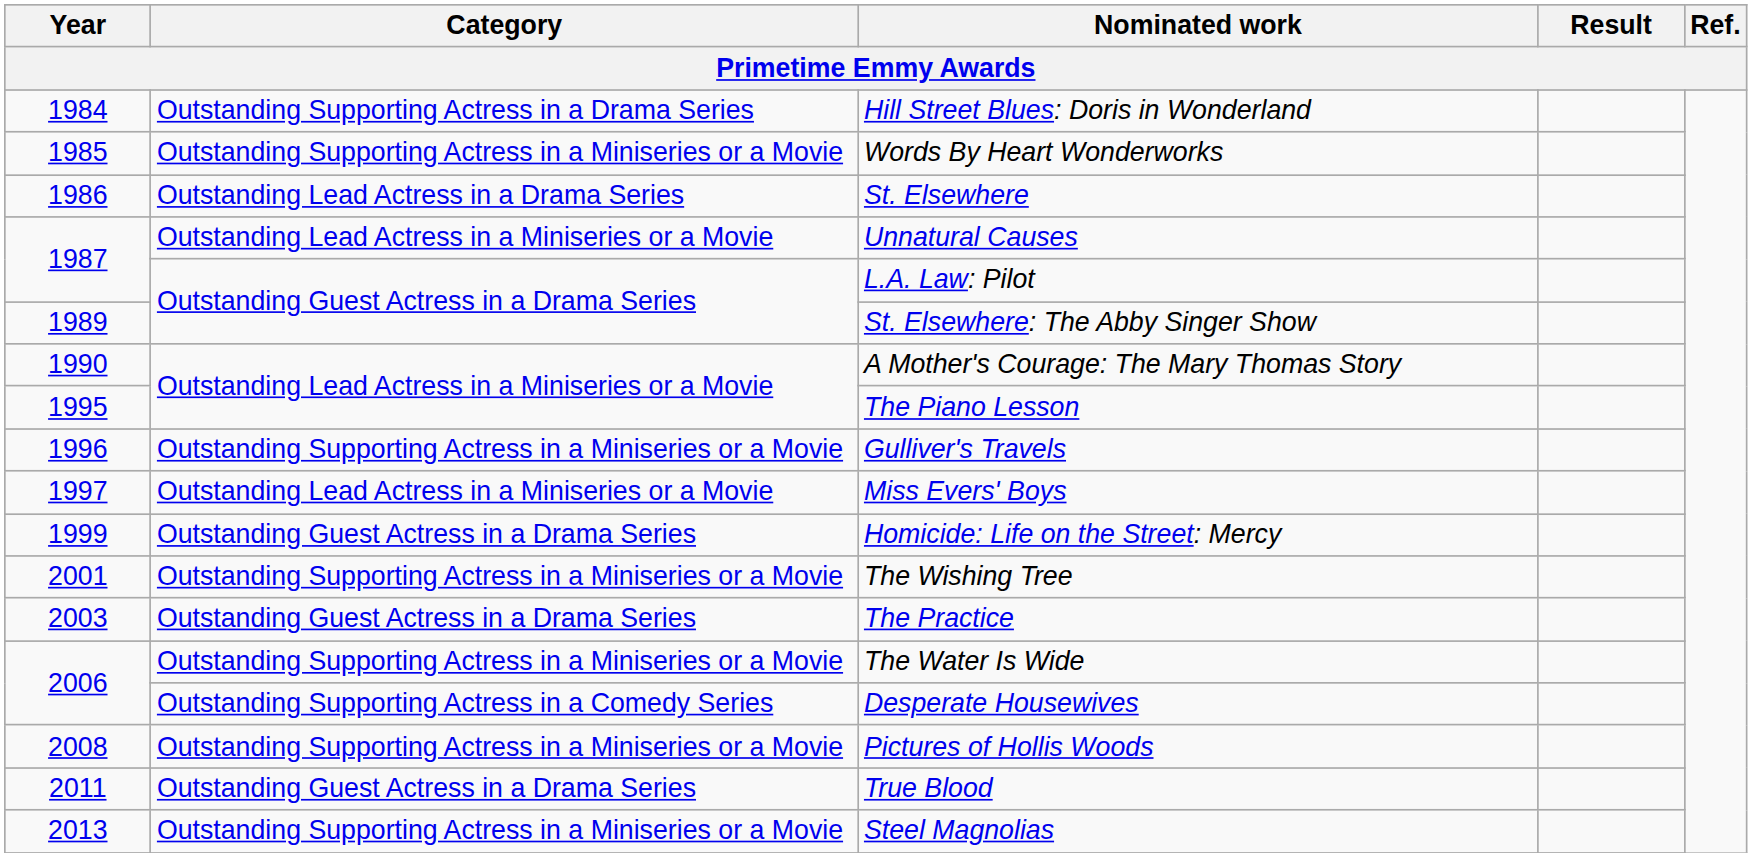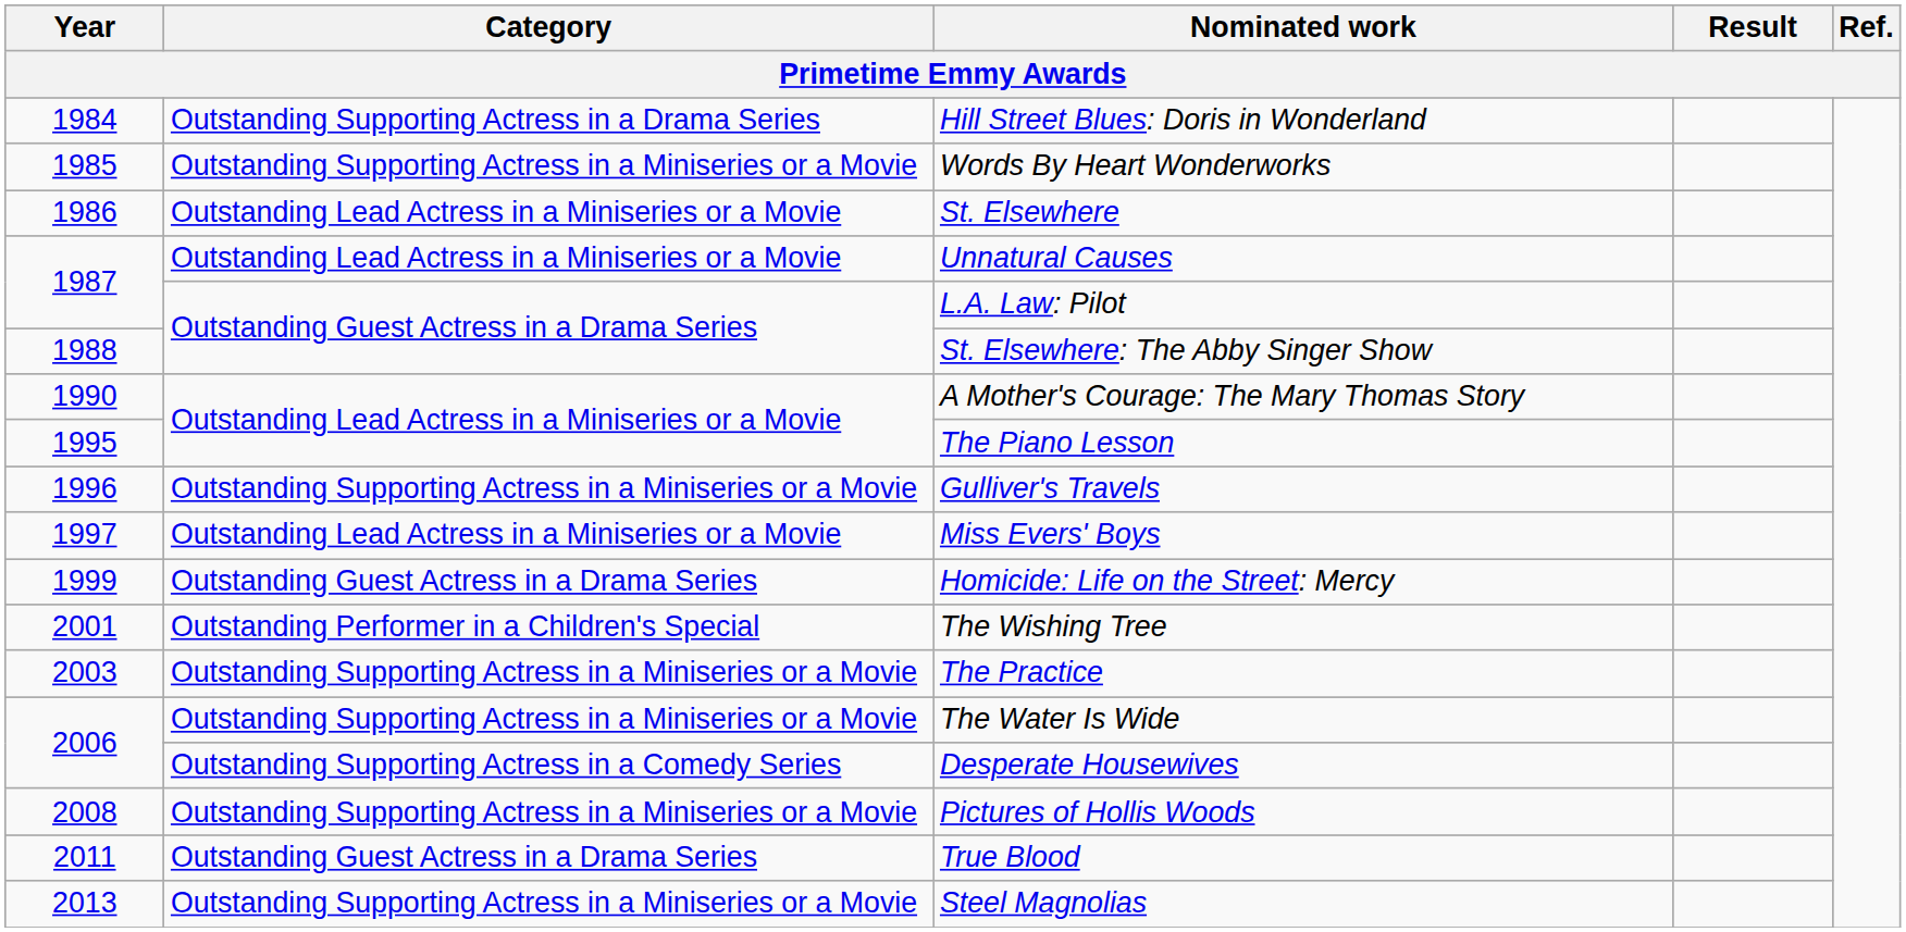St. Elsewhere | Category: Outstanding Lead Actress in a Drama Series -> Outstanding Lead Actress in a Miniseries or a Movie
St. Elsewhere: The Abby Singer Show | Year: 1989 -> 1988
The Wishing Tree | Category: Outstanding Supporting Actress in a Miniseries or a Movie -> Outstanding Performer in a Children's Special
The Practice | Category: Outstanding Guest Actress in a Drama Series -> Outstanding Supporting Actress in a Miniseries or a Movie
